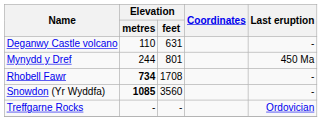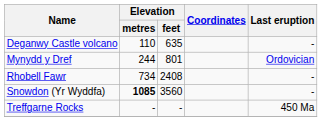Deganwy Castle volcano | Elevation / feet: 631 -> 635
Mynydd y Dref | Last eruption: 450 Ma -> Ordovician
Rhobell Fawr | Elevation / metres: bold -> normal
Rhobell Fawr | Elevation / feet: 1708 -> 2408
Treffgarne Rocks | Last eruption: Ordovician -> 450 Ma
